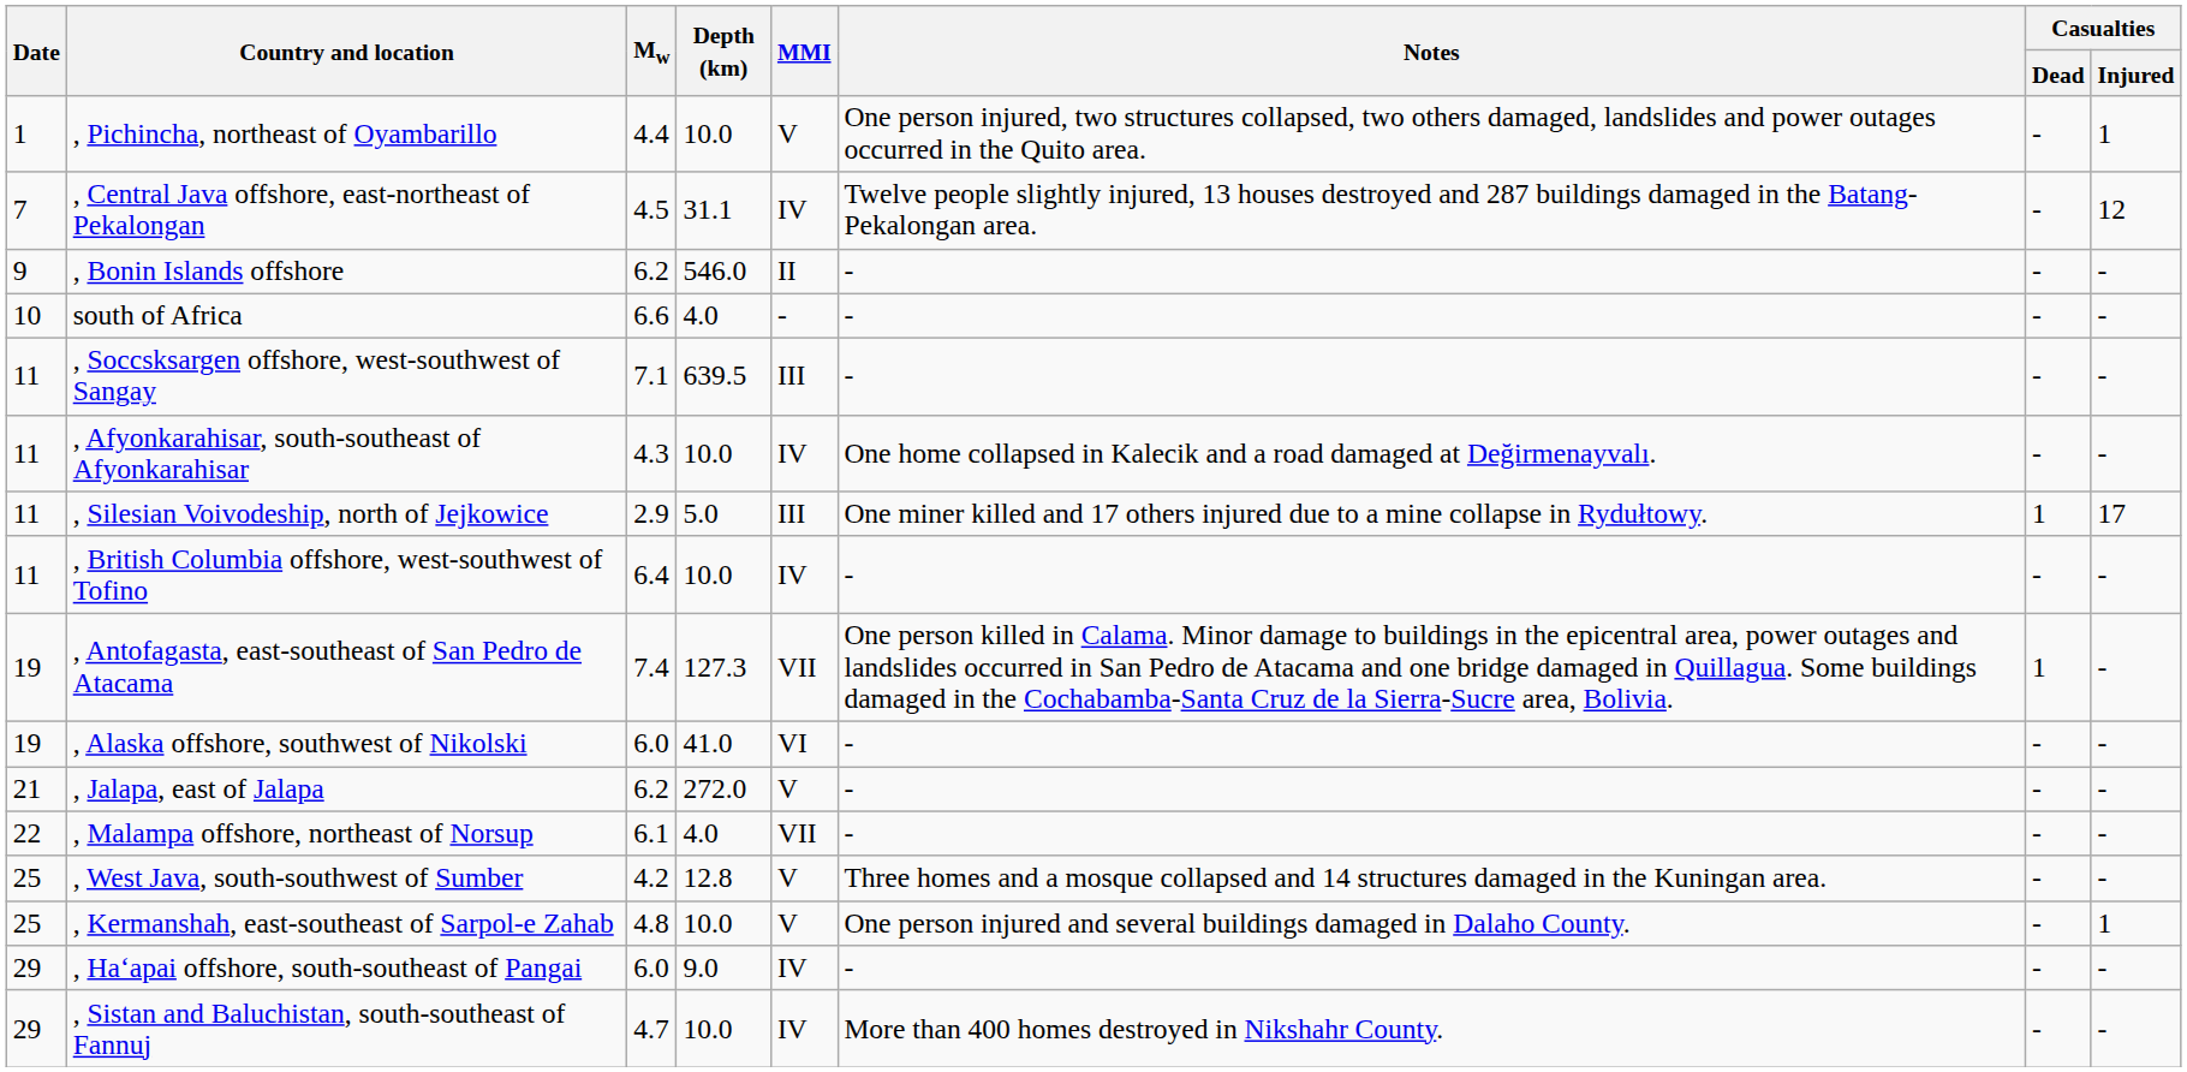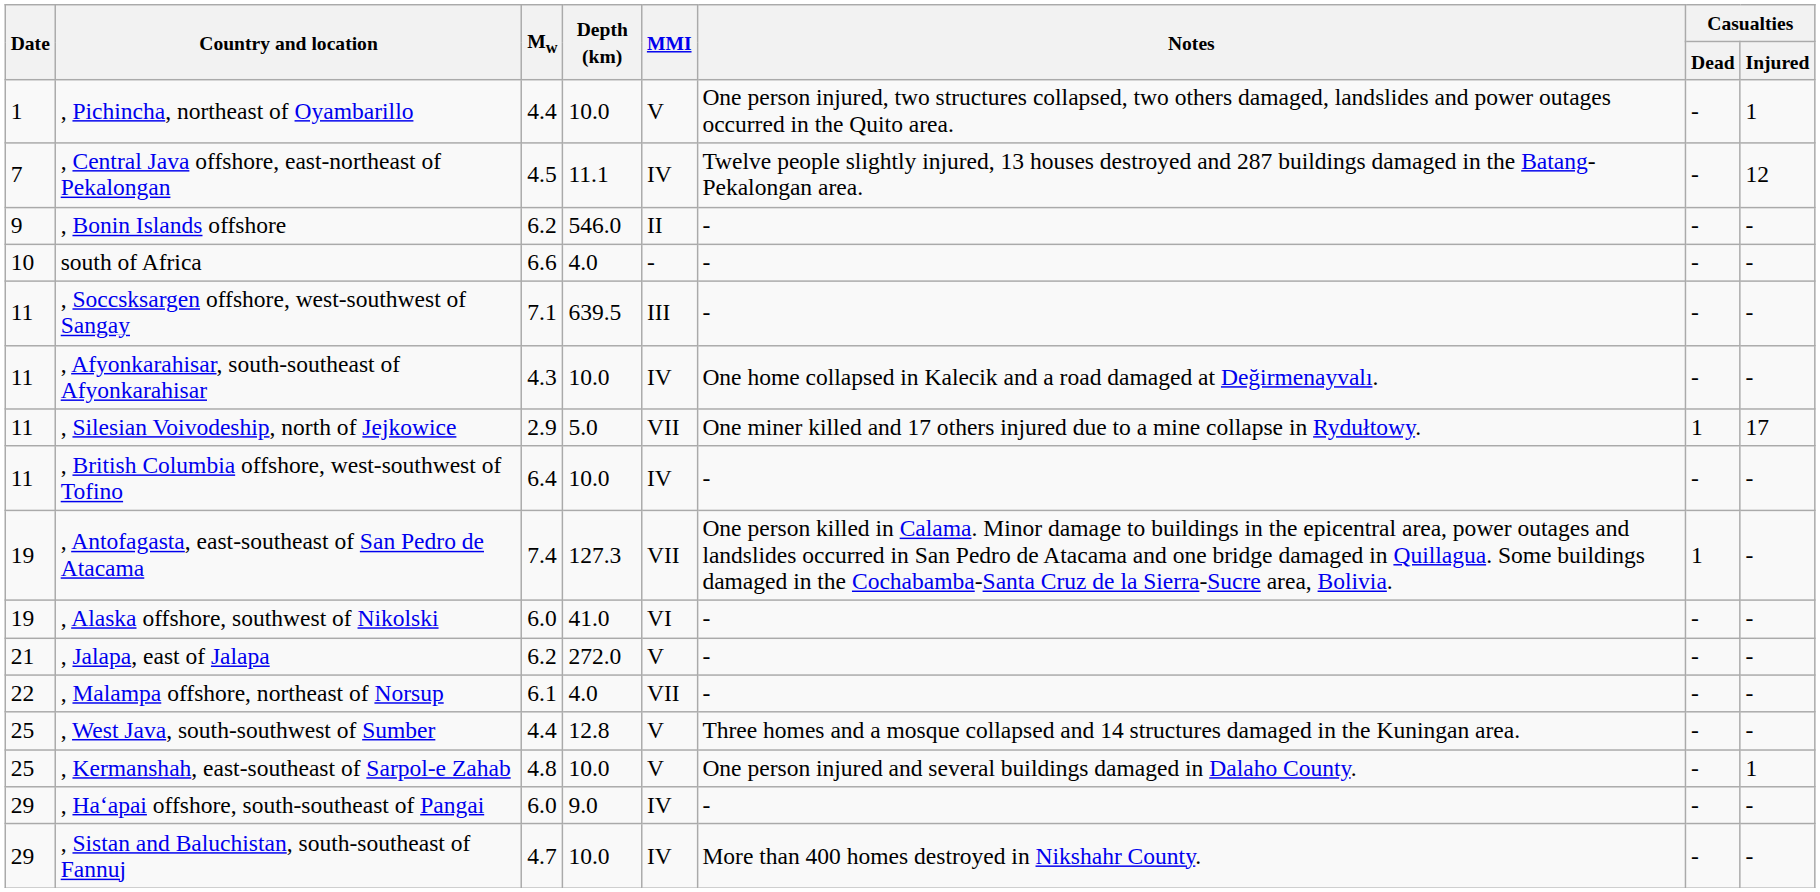, Central Java offshore, east-northeast of Pekalongan | Depth (km): 31.1 -> 11.1
, Silesian Voivodeship, north of Jejkowice | MMI: III -> VII
, West Java, south-southwest of Sumber | Mw: 4.2 -> 4.4
